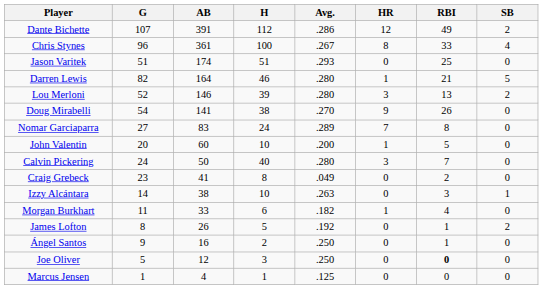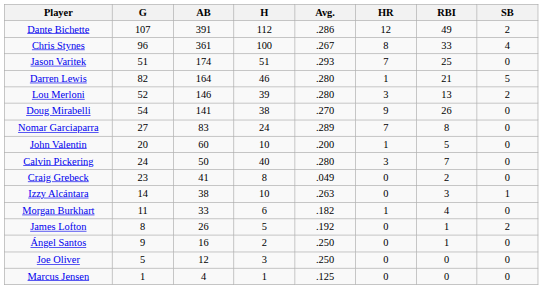Jason Varitek | HR: 0 -> 7
Joe Oliver | RBI: bold -> normal
